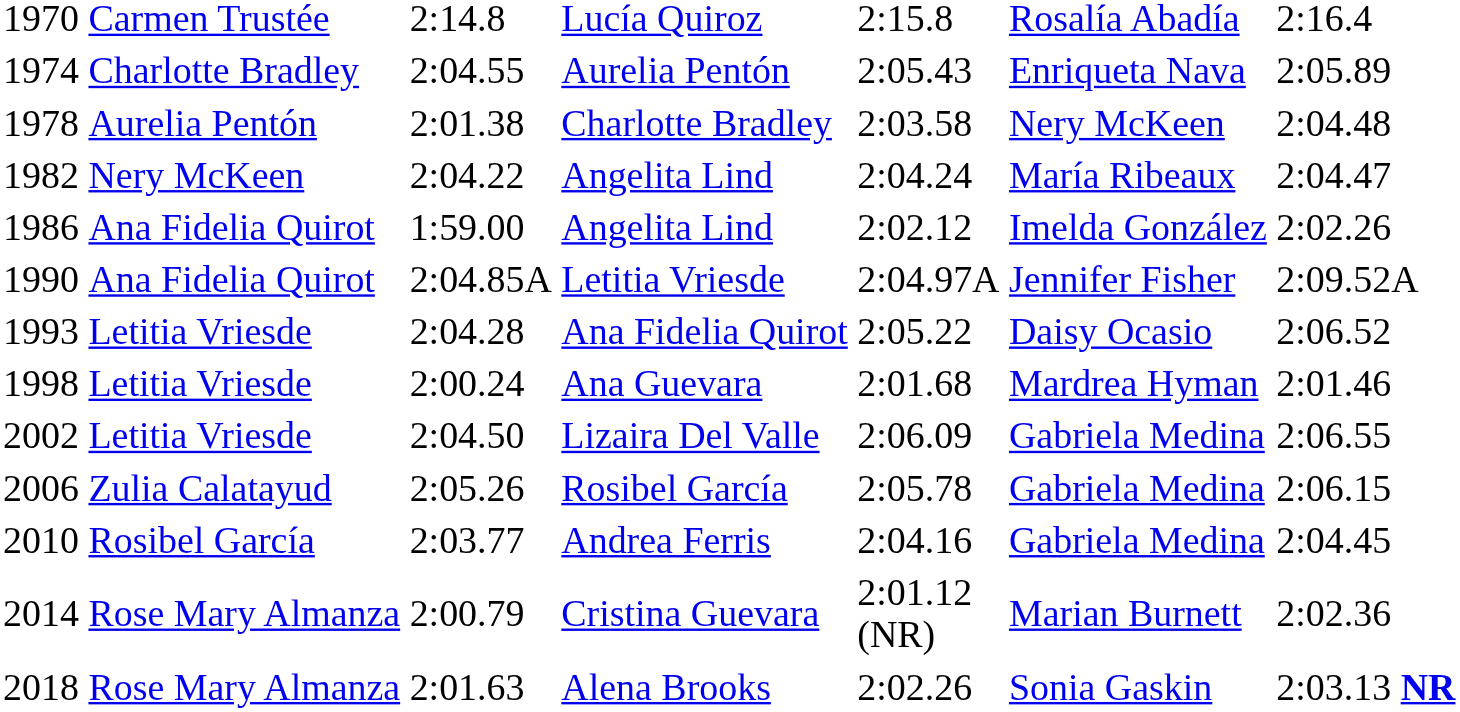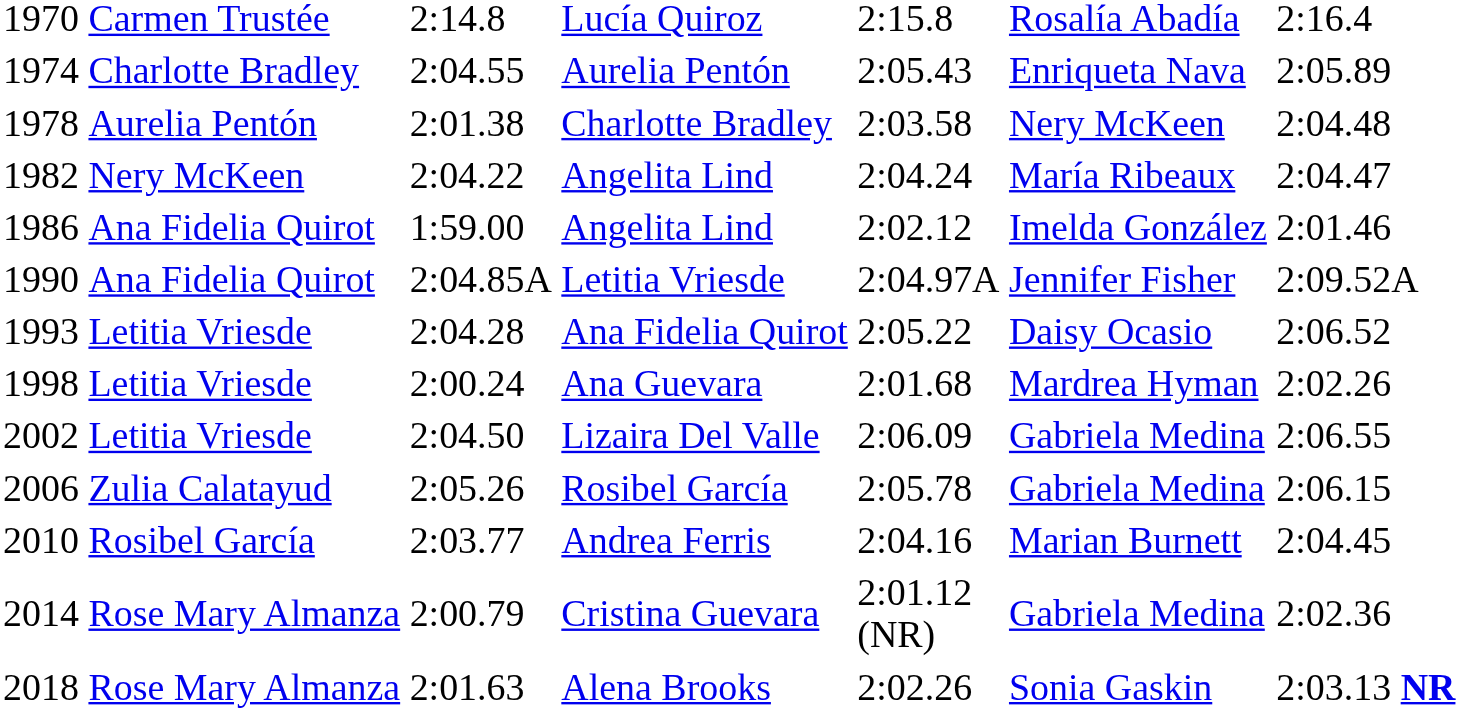1986 / Angelita Lind | column 7: 2:02.26 -> 2:01.46
Ana Guevara | column 7: 2:01.46 -> 2:02.26
Andrea Ferris | column 6: Gabriela Medina -> Marian Burnett
Cristina Guevara | column 6: Marian Burnett -> Gabriela Medina
